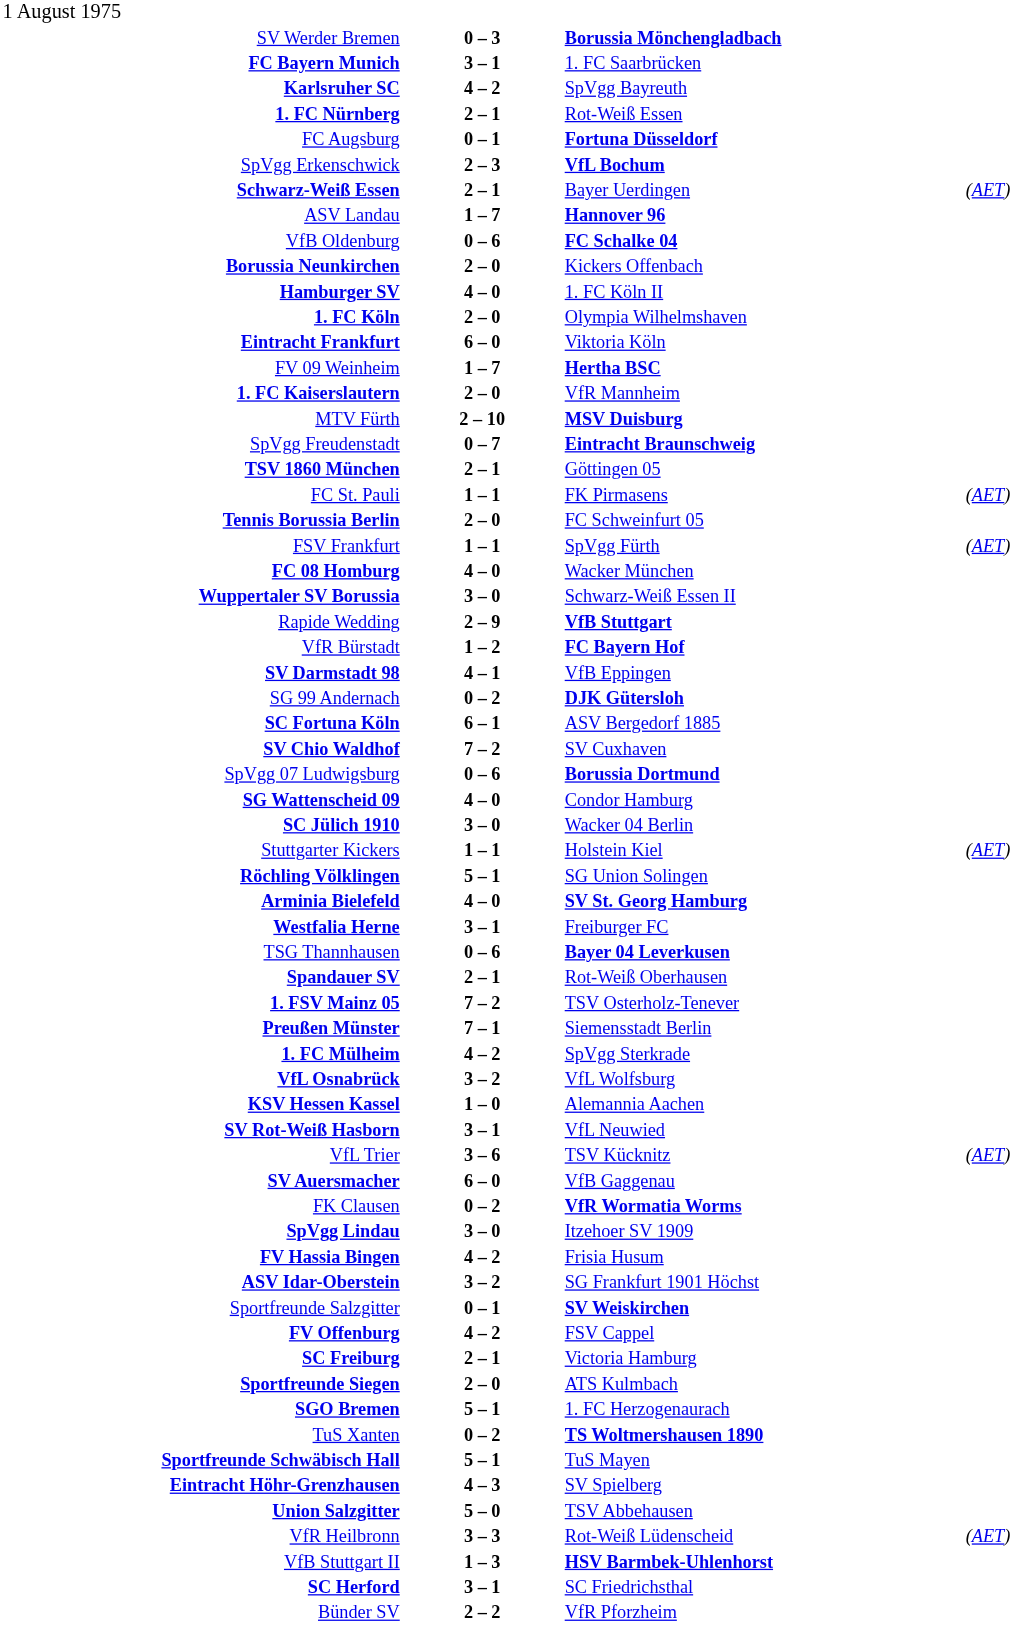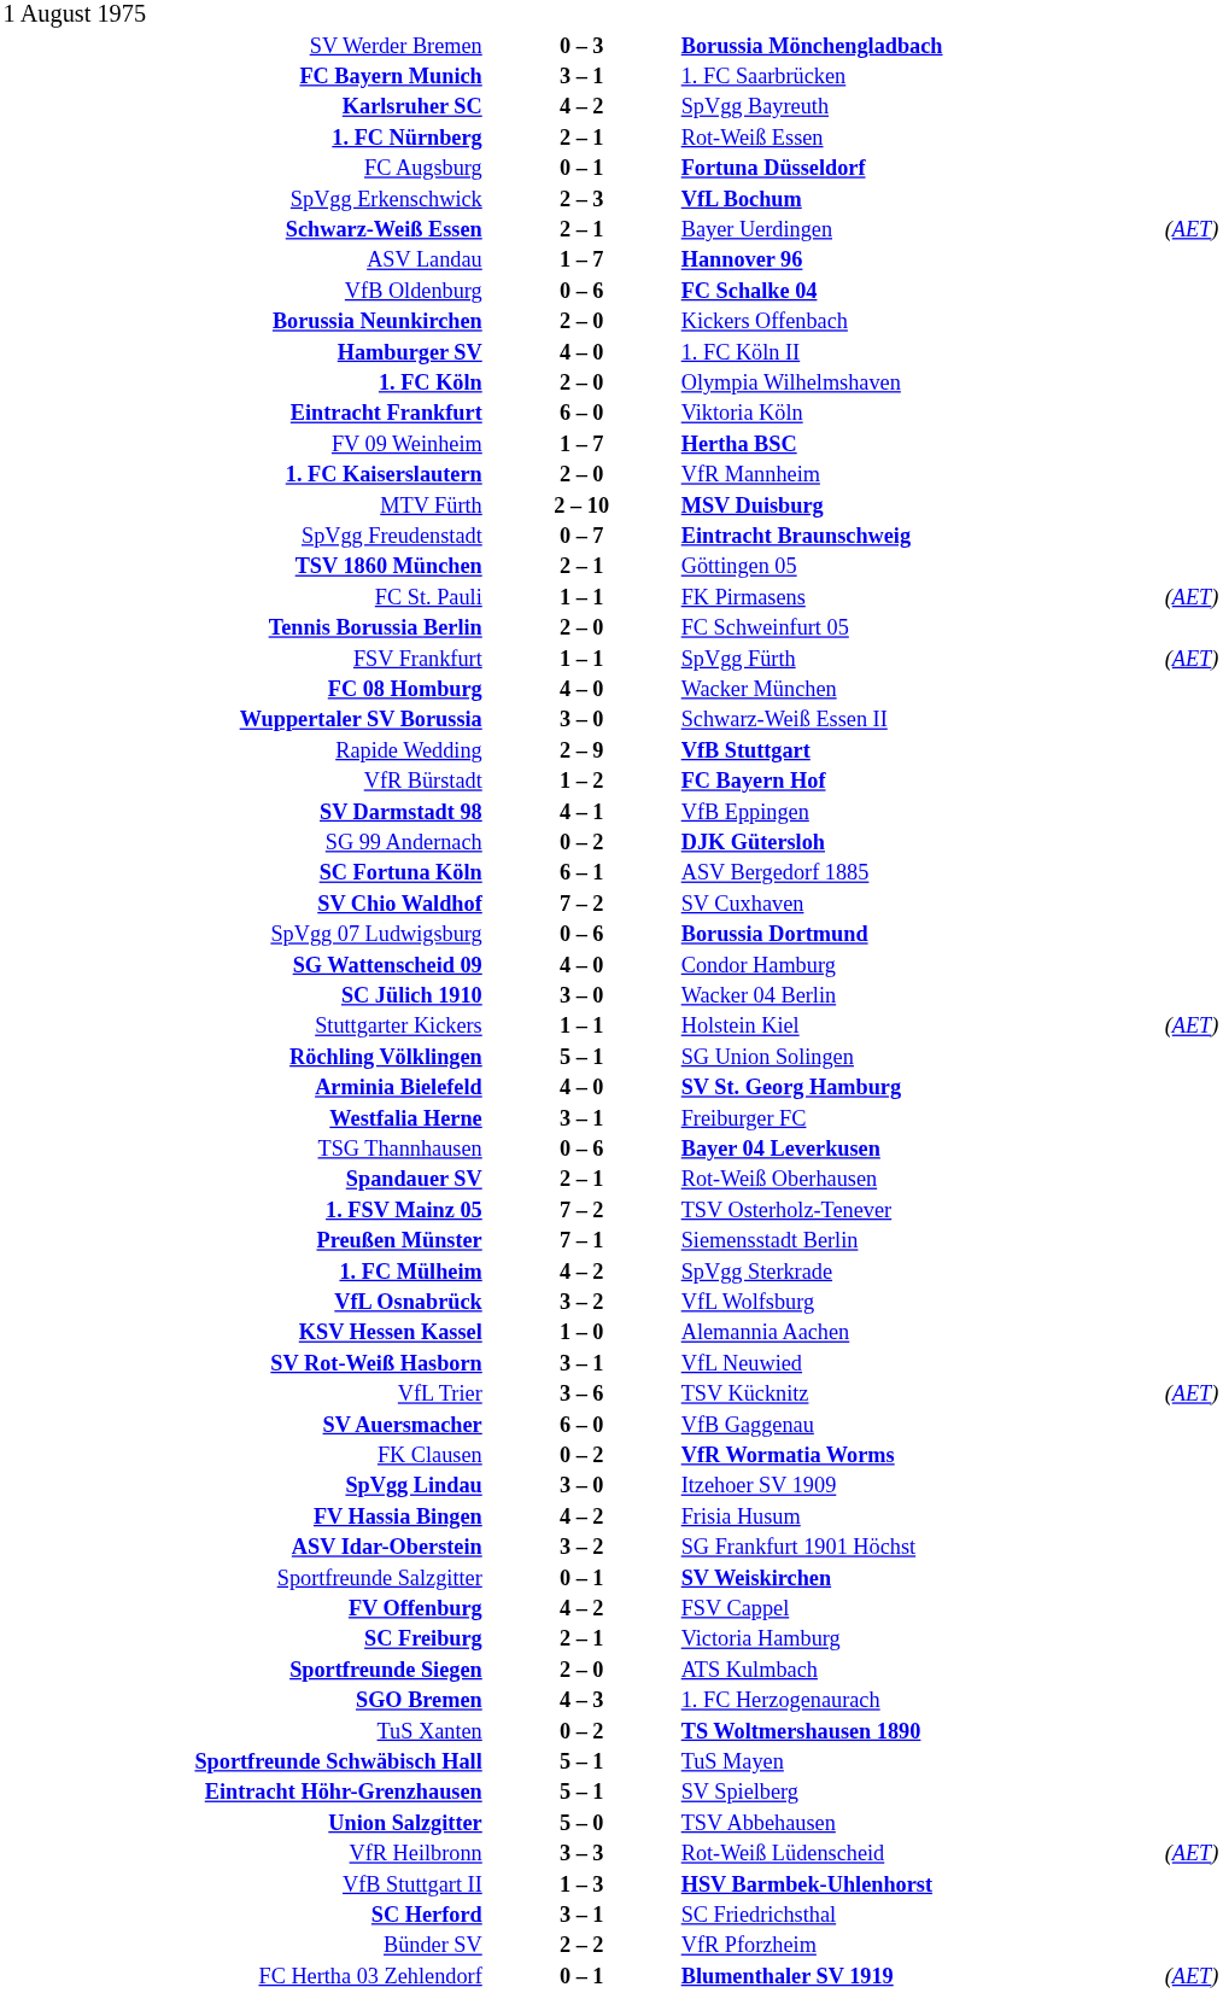SGO Bremen | column 2: 5 – 1 -> 4 – 3
Eintracht Höhr-Grenzhausen | column 2: 4 – 3 -> 5 – 1
+ row: FC Hertha 03 Zehlendorf | 0 – 1 | Blumenthaler SV 1919 | (AET)
